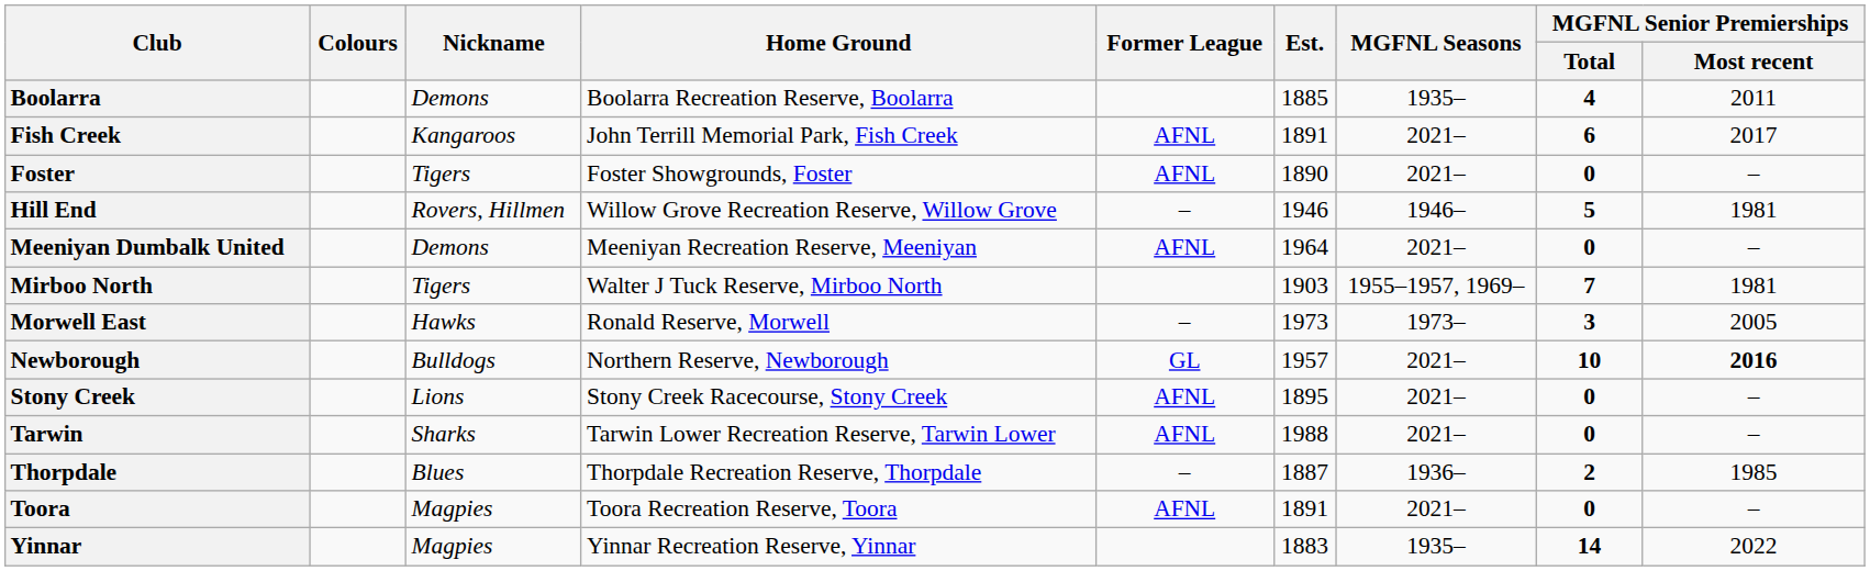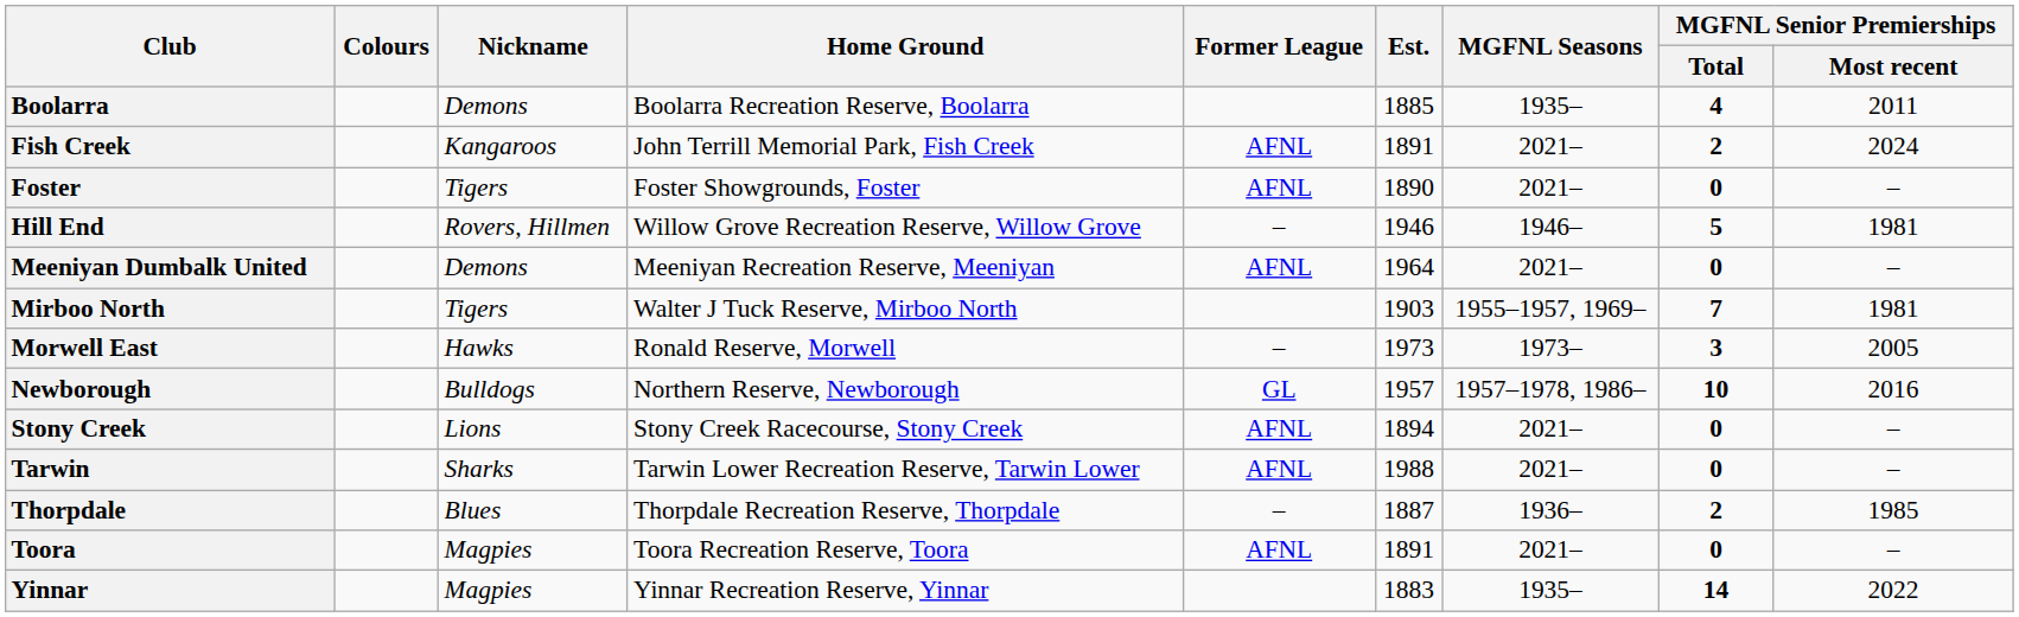Fish Creek | MGFNL Senior Premierships / Total: 6 -> 2
Fish Creek | MGFNL Senior Premierships / Most recent: 2017 -> 2024
Newborough | MGFNL Seasons: 2021– -> 1957–1978, 1986–
Newborough | MGFNL Senior Premierships / Most recent: bold -> normal
Stony Creek | Est.: 1895 -> 1894
